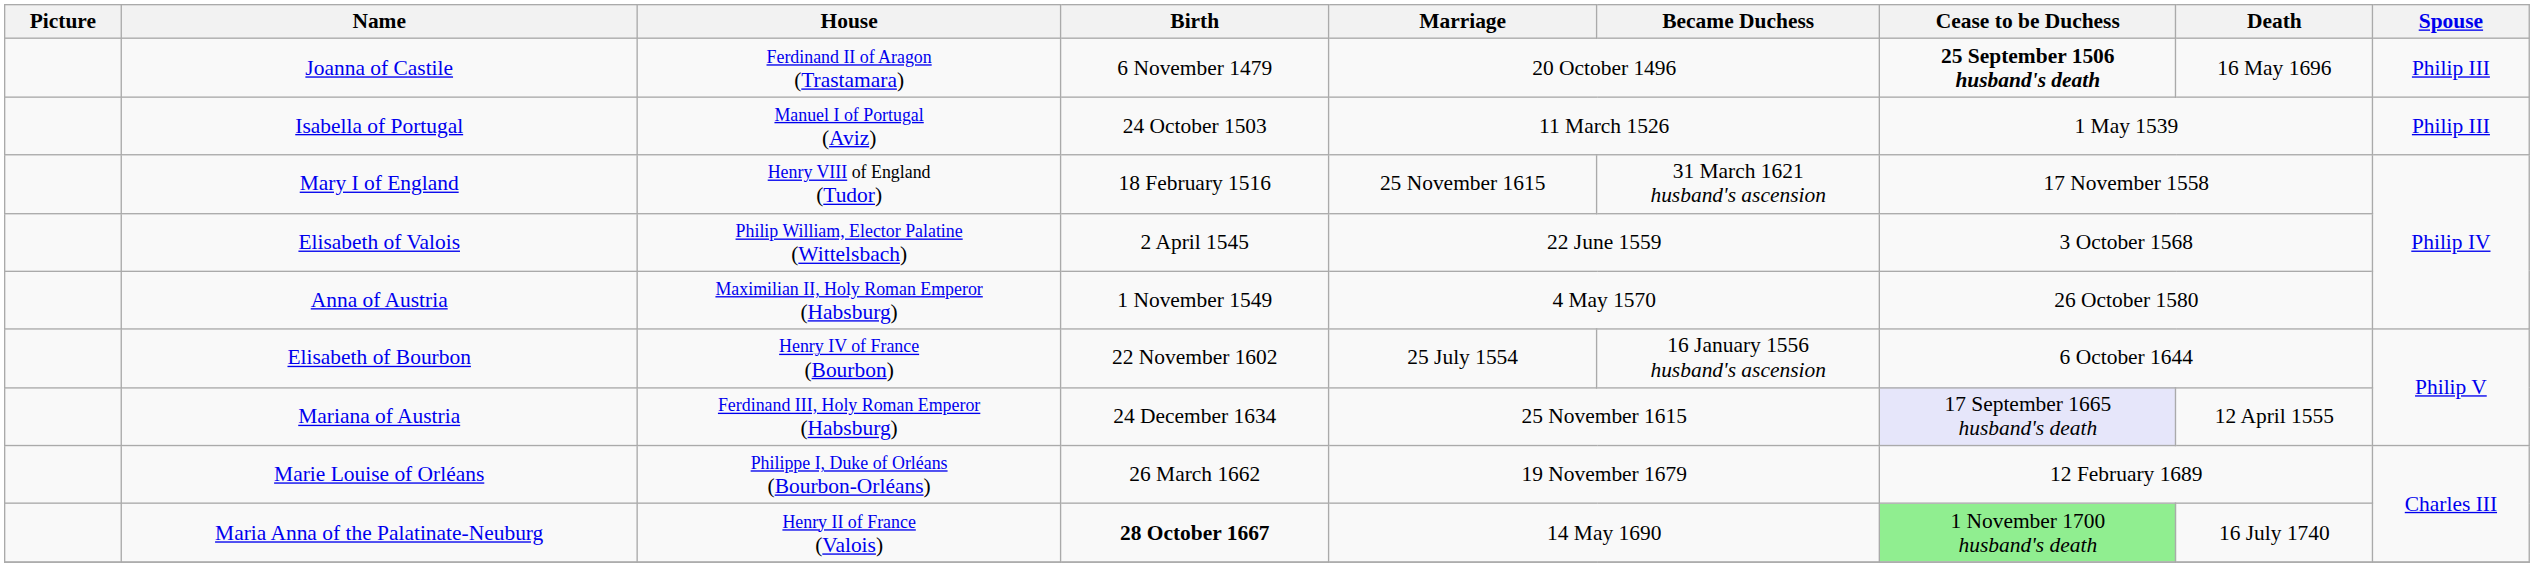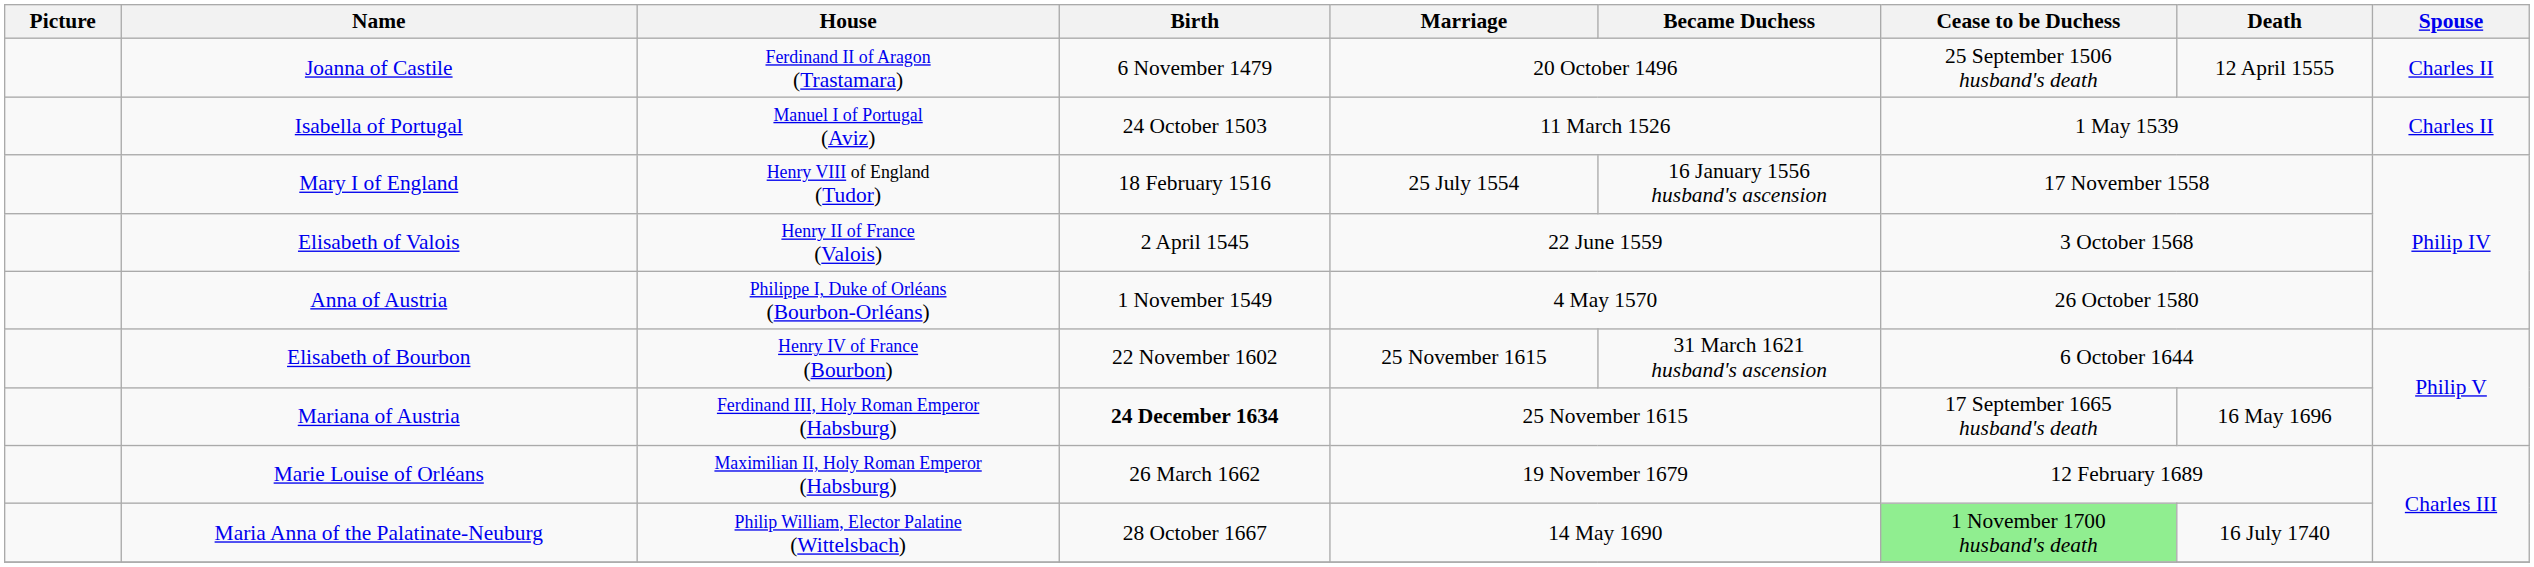Joanna of Castile | Cease to be Duchess: bold -> normal
Joanna of Castile | Death: 16 May 1696 -> 12 April 1555
Joanna of Castile | Spouse: Philip III -> Charles II
Isabella of Portugal | Spouse: Philip III -> Charles II
Mary I of England | Marriage: 25 November 1615 -> 25 July 1554
Mary I of England | Became Duchess: 31 March 1621 husband's ascension -> 16 January 1556 husband's ascension
Elisabeth of Valois | House: Philip William, Elector Palatine (Wittelsbach) -> Henry II of France (Valois)
Anna of Austria | House: Maximilian II, Holy Roman Emperor (Habsburg) -> Philippe I, Duke of Orléans (Bourbon-Orléans)
Elisabeth of Bourbon | Marriage: 25 July 1554 -> 25 November 1615
Elisabeth of Bourbon | Became Duchess: 16 January 1556 husband's ascension -> 31 March 1621 husband's ascension
Mariana of Austria | Birth: normal -> bold
Mariana of Austria | Cease to be Duchess: lavender background -> no background
Mariana of Austria | Death: 12 April 1555 -> 16 May 1696
Marie Louise of Orléans | House: Philippe I, Duke of Orléans (Bourbon-Orléans) -> Maximilian II, Holy Roman Emperor (Habsburg)
Maria Anna of the Palatinate-Neuburg | House: Henry II of France (Valois) -> Philip William, Elector Palatine (Wittelsbach)
Maria Anna of the Palatinate-Neuburg | Birth: bold -> normal
